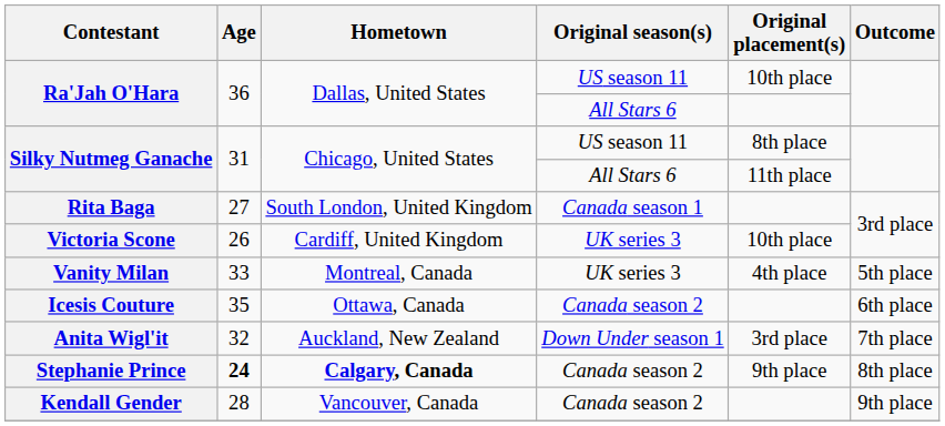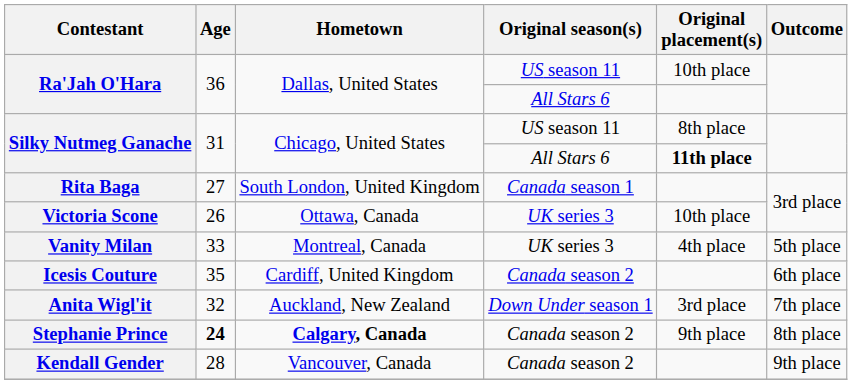Silky Nutmeg Ganache / All Stars 6 | Original placement(s): normal -> bold
Victoria Scone | Hometown: Cardiff, United Kingdom -> Ottawa, Canada
Icesis Couture | Hometown: Ottawa, Canada -> Cardiff, United Kingdom
